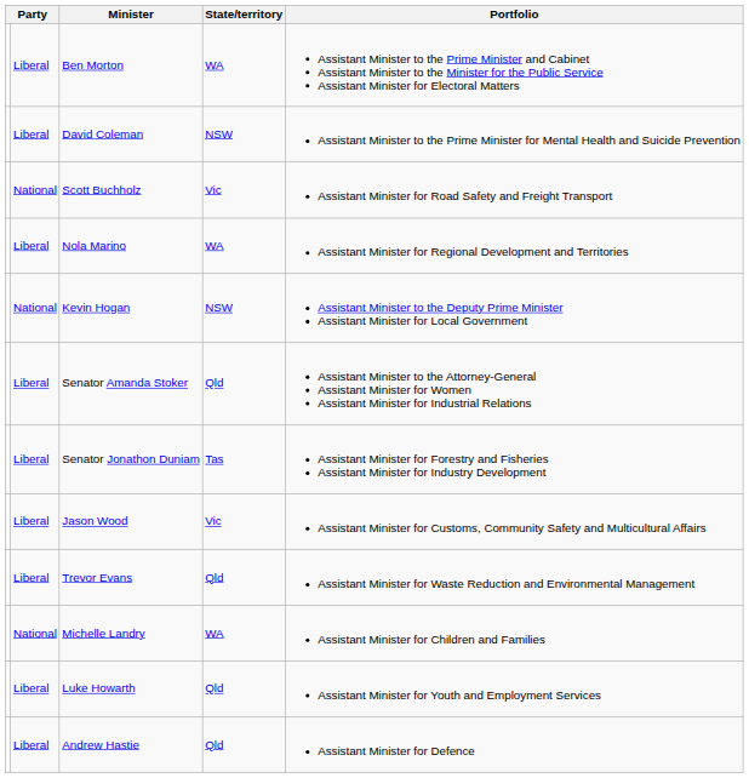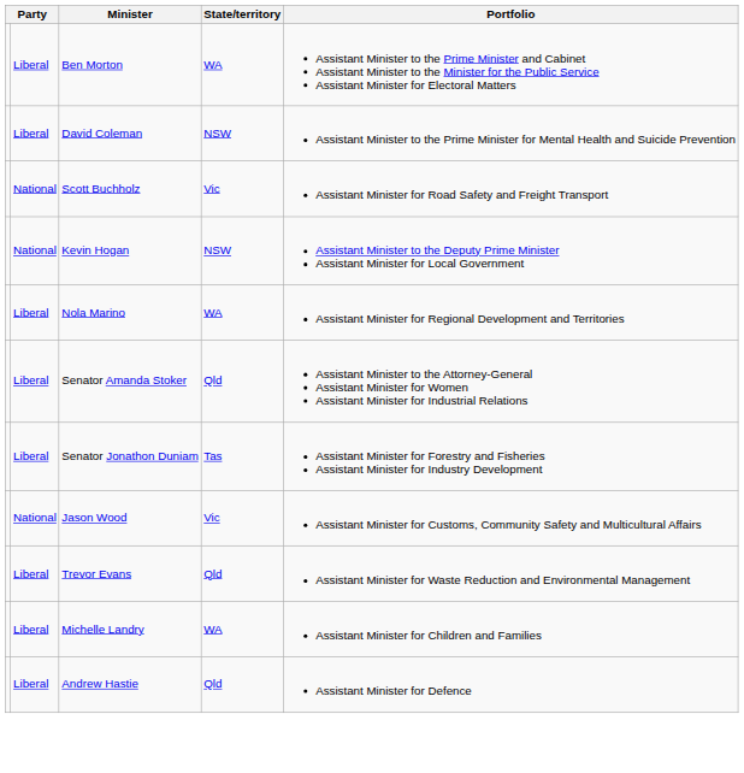rows swapped: Kevin Hogan <-> Nola Marino
Jason Wood | column 2: Liberal -> National
Michelle Landry | column 2: National -> Liberal
- row: Liberal | Luke Howarth | Qld | Assistant Minister for Youth and Employment Services
